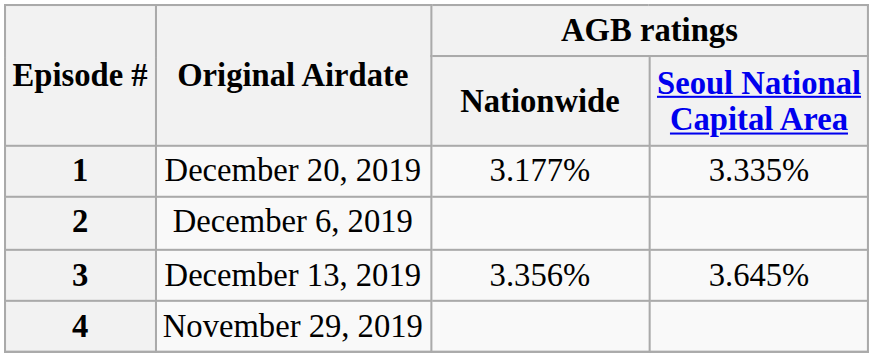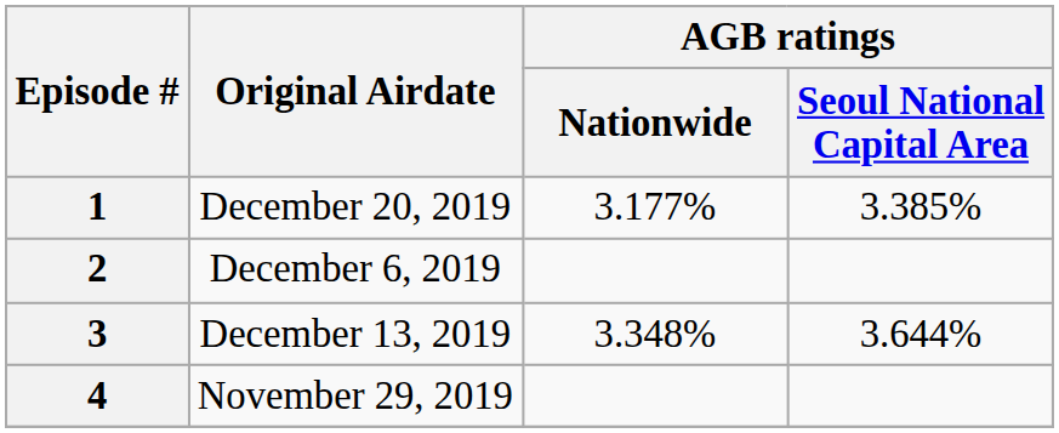1 | AGB ratings / Seoul National Capital Area: 3.335% -> 3.385%
3 | AGB ratings / Nationwide: 3.356% -> 3.348%
3 | AGB ratings / Seoul National Capital Area: 3.645% -> 3.644%
